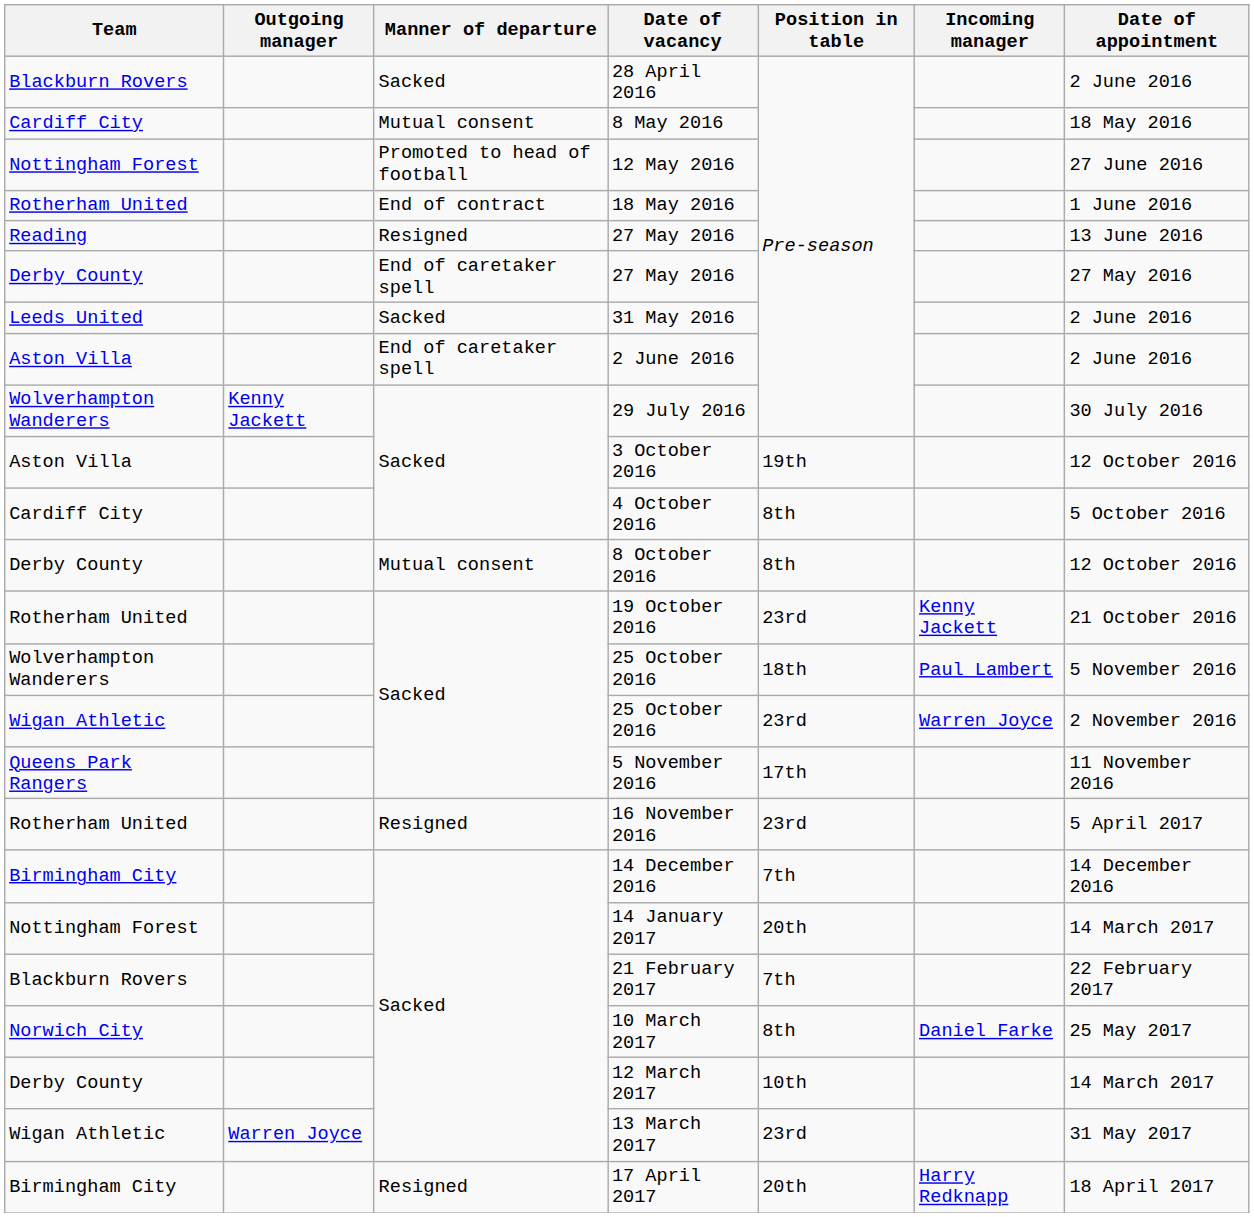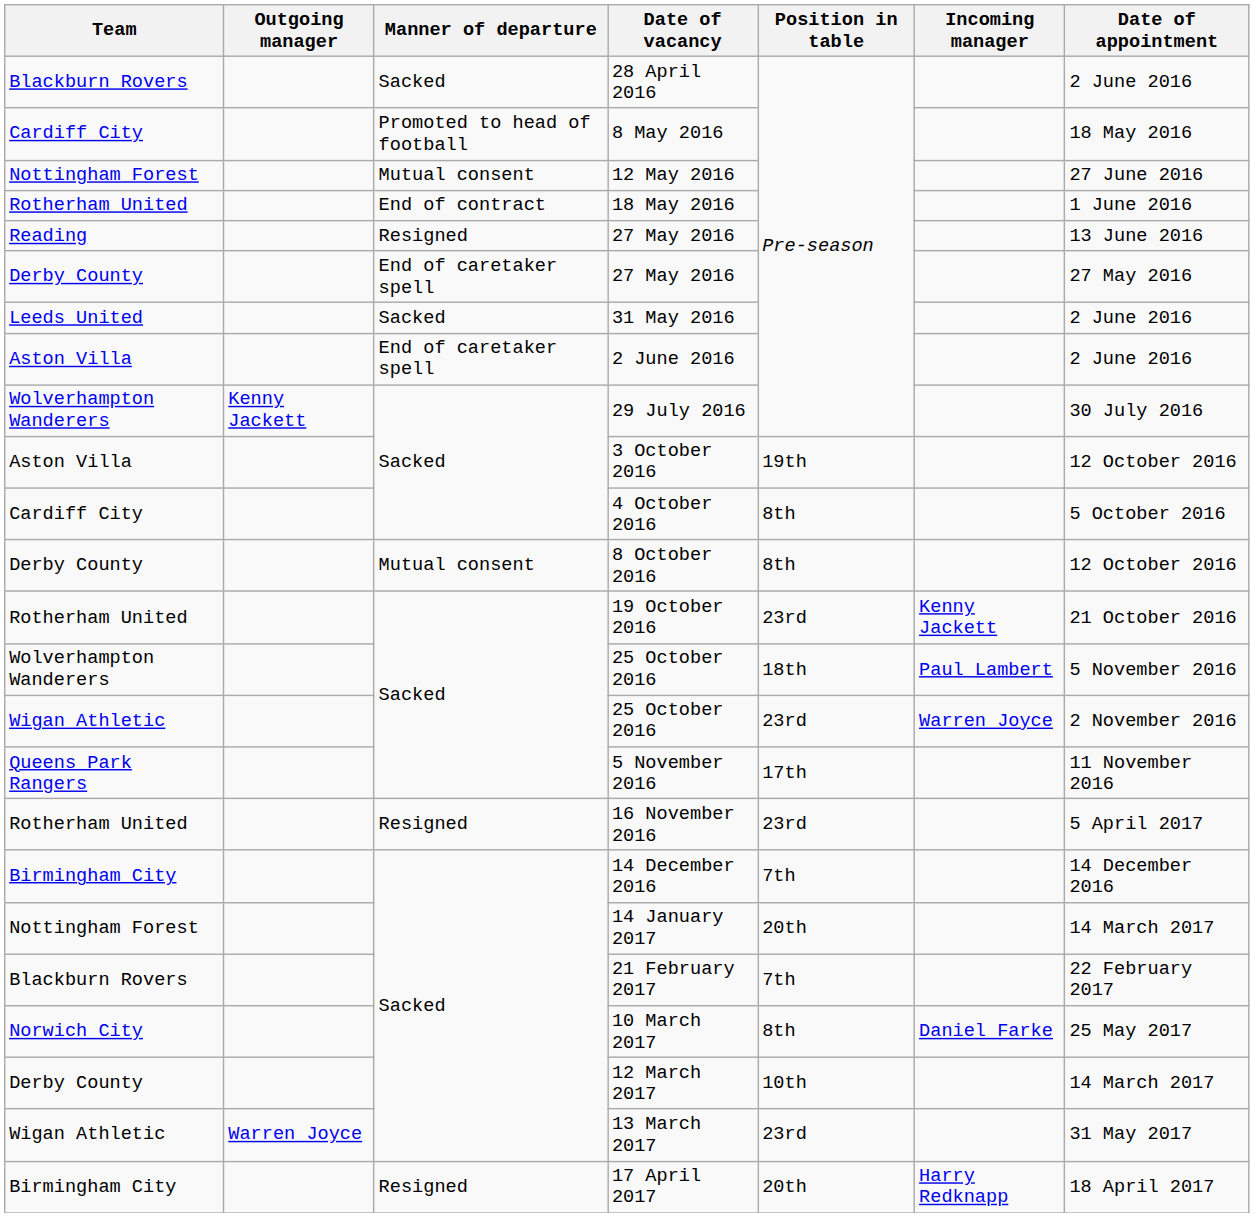8 May 2016 | Manner of departure: Mutual consent -> Promoted to head of football
12 May 2016 | Manner of departure: Promoted to head of football -> Mutual consent
